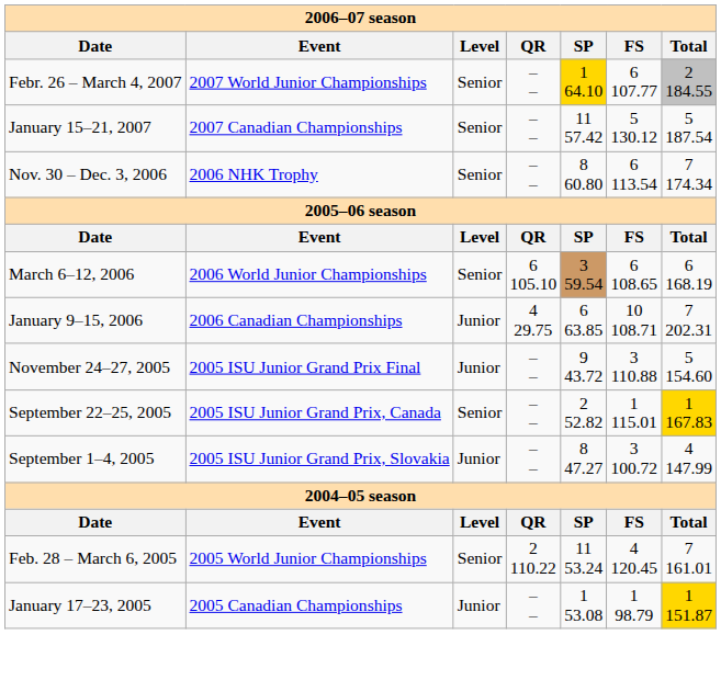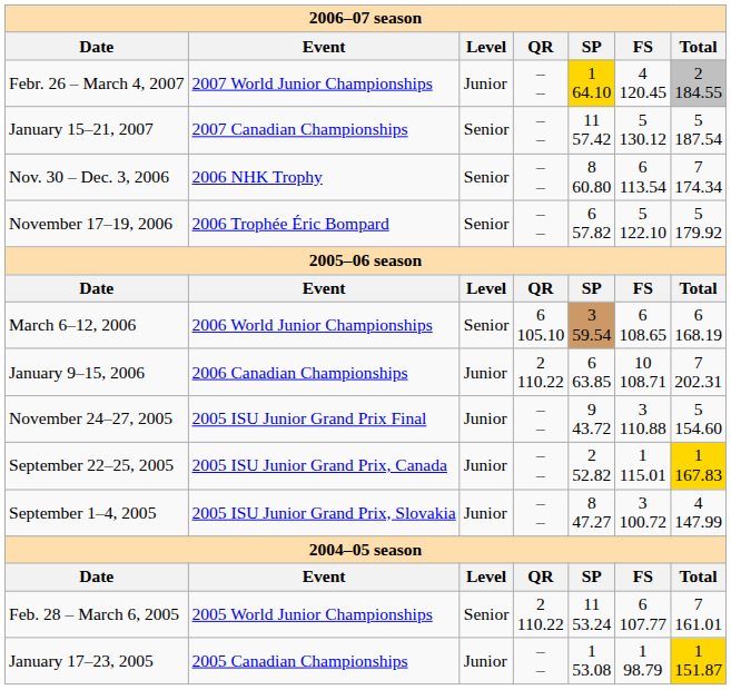Febr. 26 – March 4, 2007 | Level: Senior -> Junior
Febr. 26 – March 4, 2007 | FS: 6 107.77 -> 4 120.45
+ row: November 17–19, 2006 | 2006 Trophée Éric Bompard | Senior | – – | 6 57.82 | 5 122.10 | 5 179.92
January 9–15, 2006 | QR: 4 29.75 -> 2 110.22
September 22–25, 2005 | Level: Senior -> Junior
Feb. 28 – March 6, 2005 | FS: 4 120.45 -> 6 107.77
